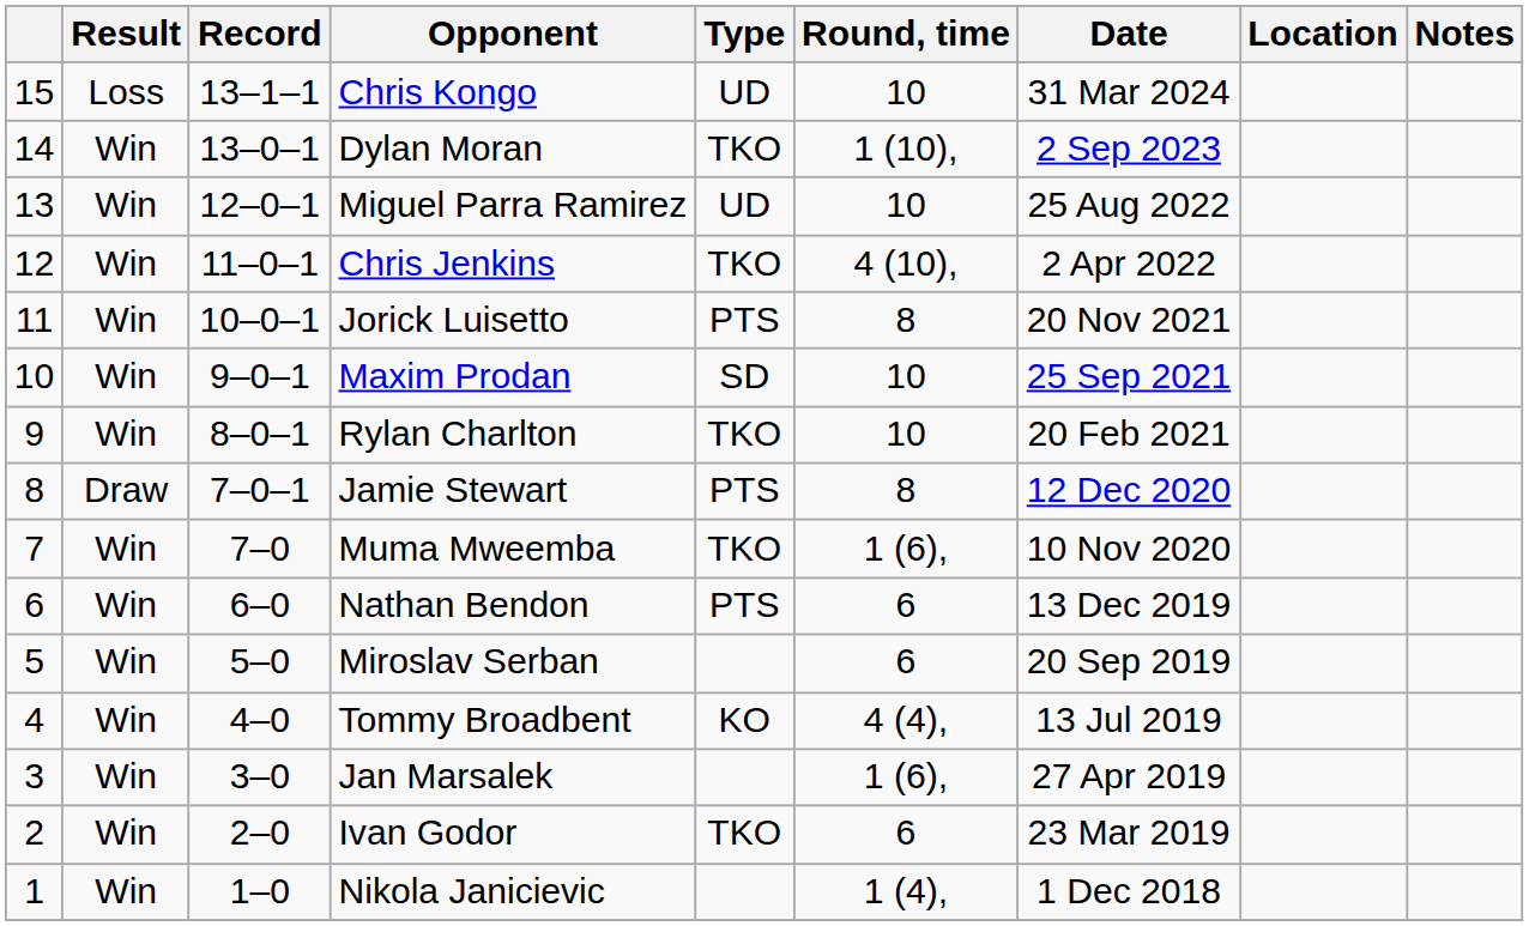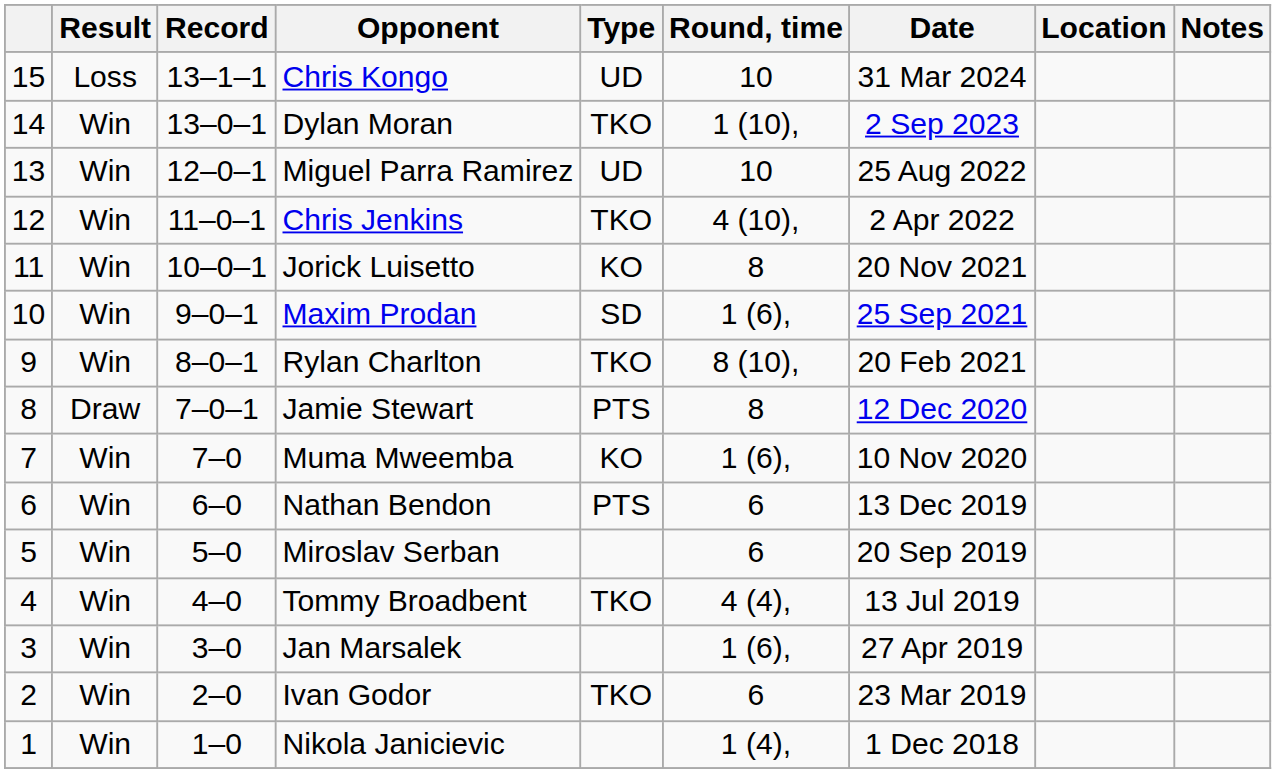Jorick Luisetto | Type: PTS -> KO
Maxim Prodan | Round, time: 10 -> 1 (6),
Rylan Charlton | Round, time: 10 -> 8 (10),
Muma Mweemba | Type: TKO -> KO
Tommy Broadbent | Type: KO -> TKO
